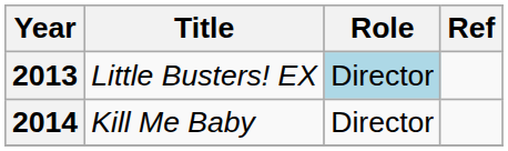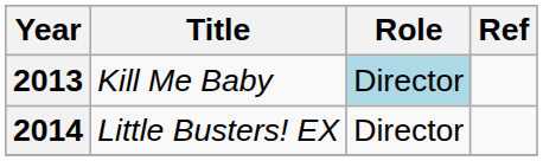2013 | Title: Little Busters! EX -> Kill Me Baby
2014 | Title: Kill Me Baby -> Little Busters! EX
